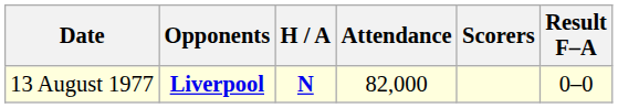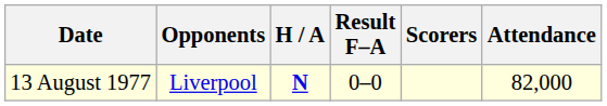columns swapped: Result F–A <-> Attendance
13 August 1977 | Opponents: bold -> normal
